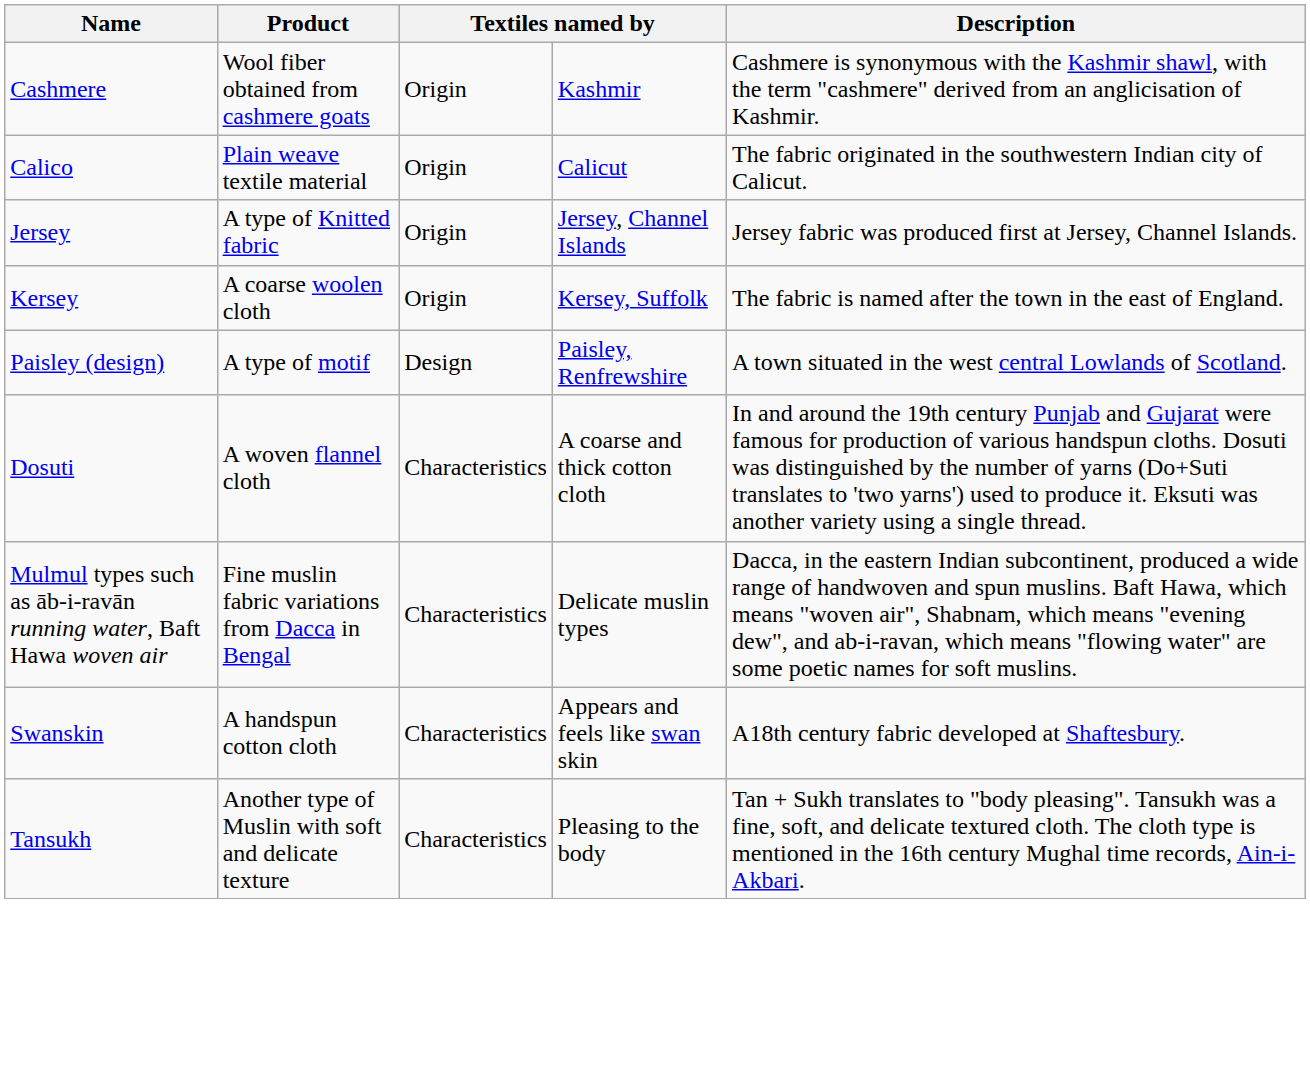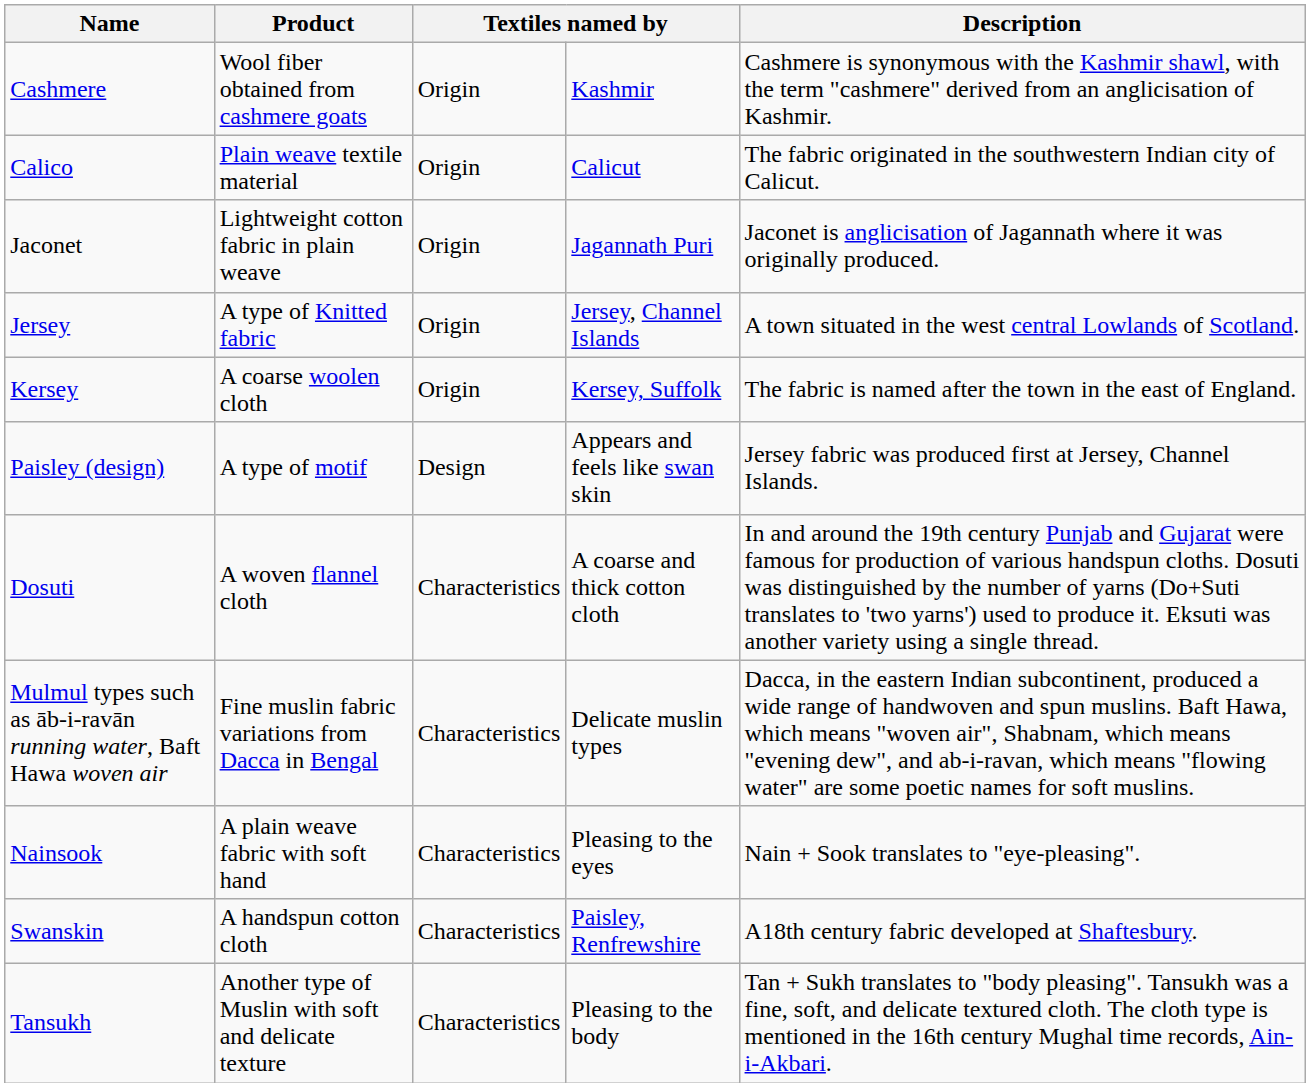+ row: Jaconet | Lightweight cotton fabric in plain weave | Origin | Jagannath Puri | Jaconet is anglicisation of Jagannath where it was originally produced.
Jersey | Description: Jersey fabric was produced first at Jersey, Channel Islands. -> A town situated in the west central Lowlands of Scotland.
Paisley (design) | column 4: Paisley, Renfrewshire -> Appears and feels like swan skin
Paisley (design) | Description: A town situated in the west central Lowlands of Scotland. -> Jersey fabric was produced first at Jersey, Channel Islands.
+ row: Nainsook | A plain weave fabric with soft hand | Characteristics | Pleasing to the eyes | Nain + Sook translates to "eye-pleasing".
Swanskin | column 4: Appears and feels like swan skin -> Paisley, Renfrewshire
